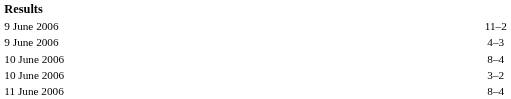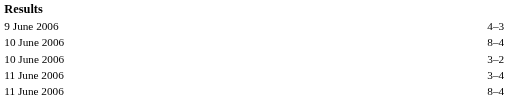- row: 9 June 2006 | 11–2
+ row: 11 June 2006 | 3–4
